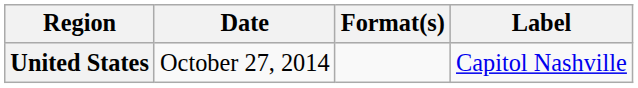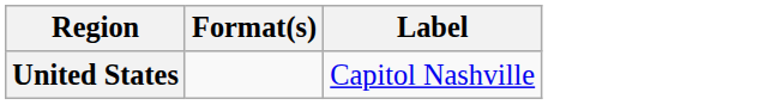- column: Date | October 27, 2014
